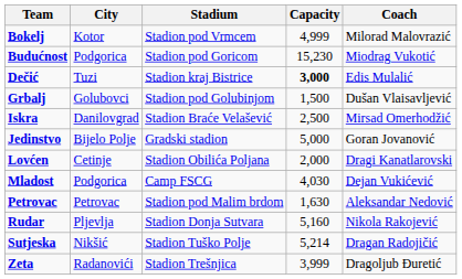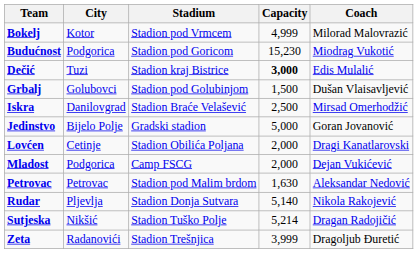Mladost | Capacity: 4,030 -> 2,000
Rudar | Capacity: 5,160 -> 5,140
